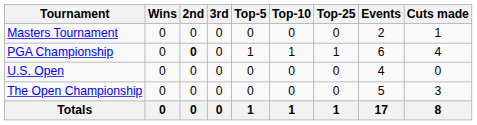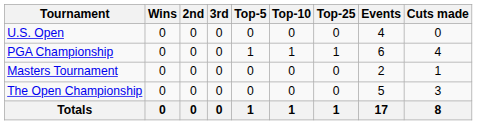rows swapped: Masters Tournament <-> U.S. Open
PGA Championship | 2nd: bold -> normal
